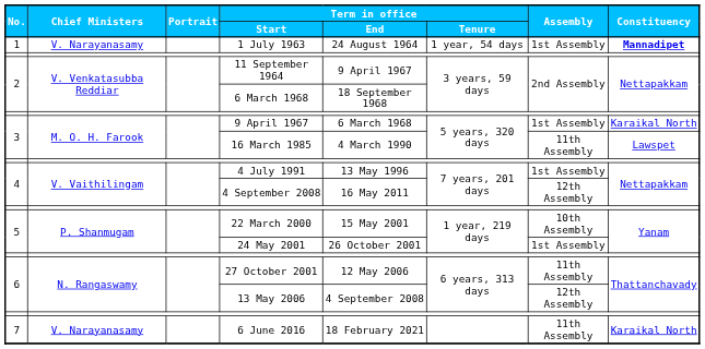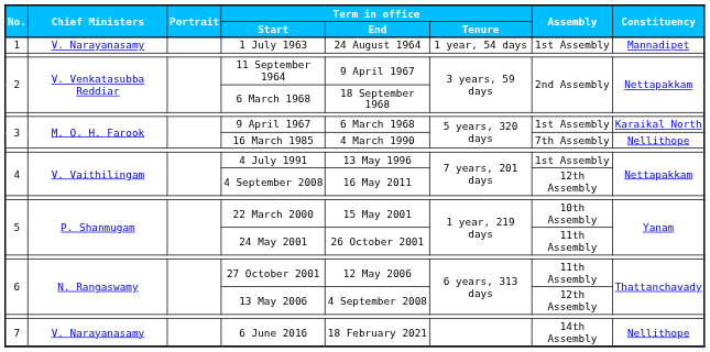1 July 1963 | Constituency: bold -> normal
16 March 1985 | Assembly: 11th Assembly -> 7th Assembly
16 March 1985 | Constituency: Lawspet -> Nellithope
24 May 2001 | Assembly: 1st Assembly -> 11th Assembly
6 June 2016 | Assembly: 11th Assembly -> 14th Assembly
6 June 2016 | Constituency: Karaikal North -> Nellithope
